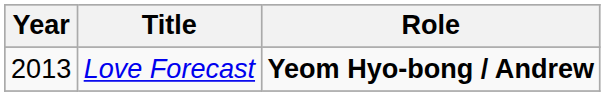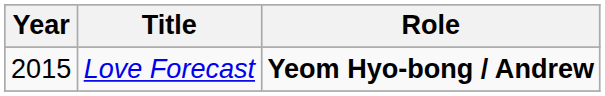Love Forecast | Year: 2013 -> 2015
